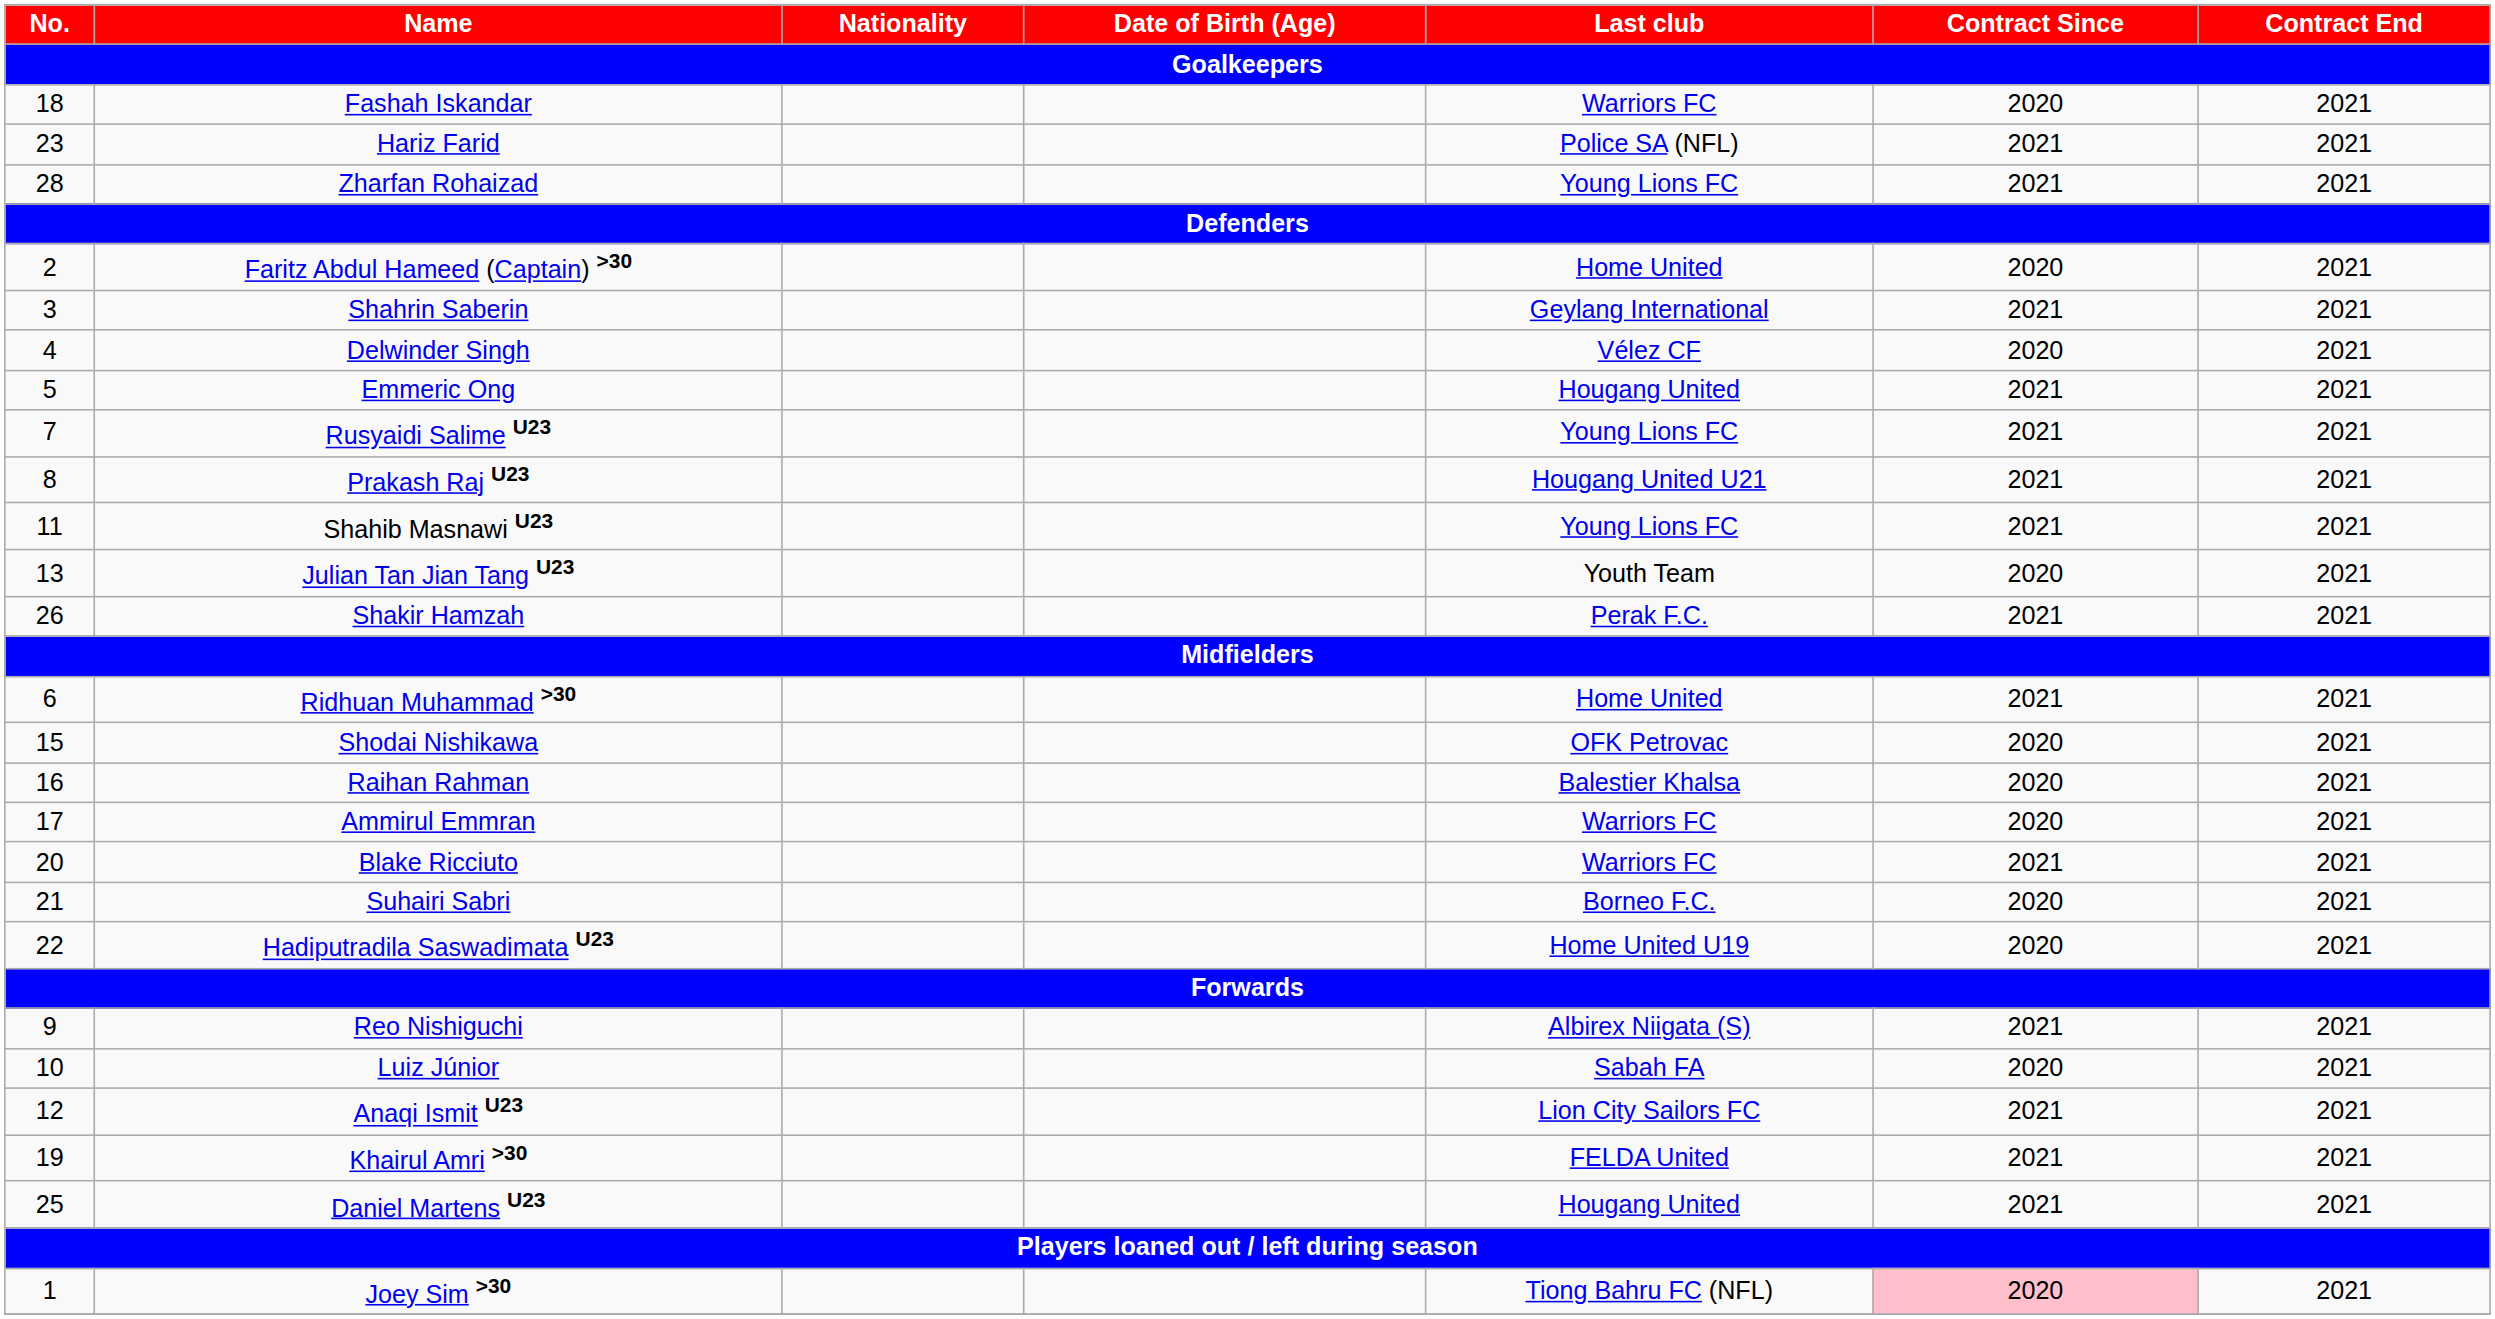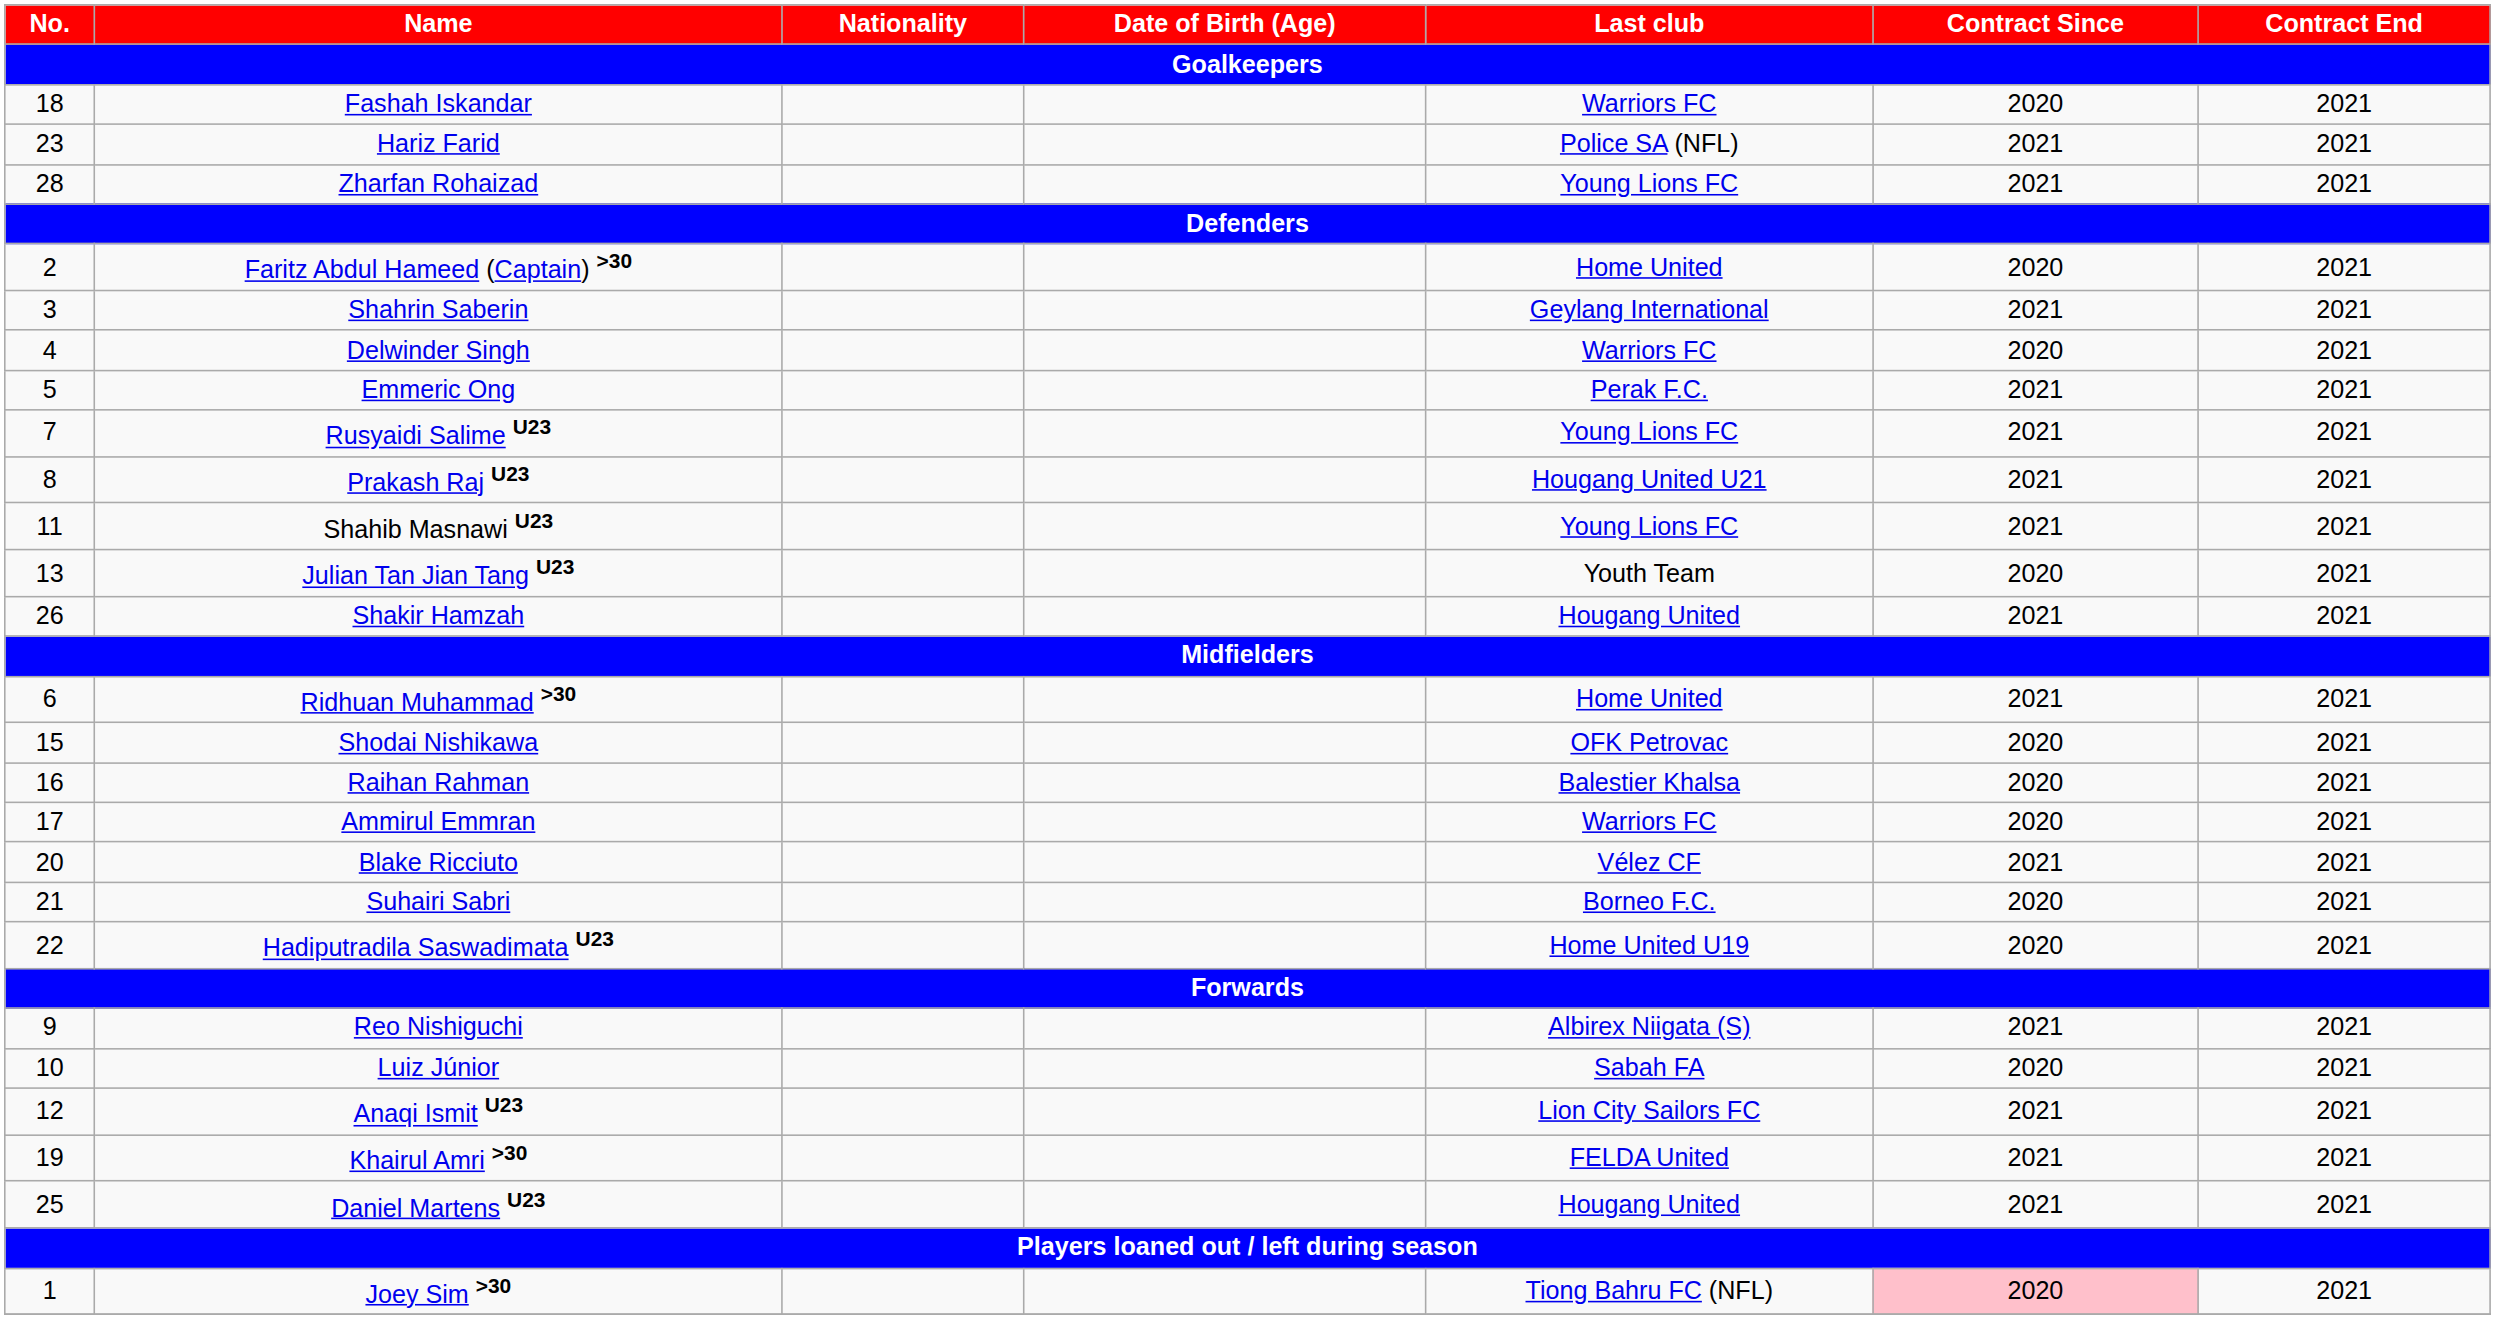Delwinder Singh | Last club: Vélez CF -> Warriors FC
Emmeric Ong | Last club: Hougang United -> Perak F.C.
Shakir Hamzah | Last club: Perak F.C. -> Hougang United
Blake Ricciuto | Last club: Warriors FC -> Vélez CF
